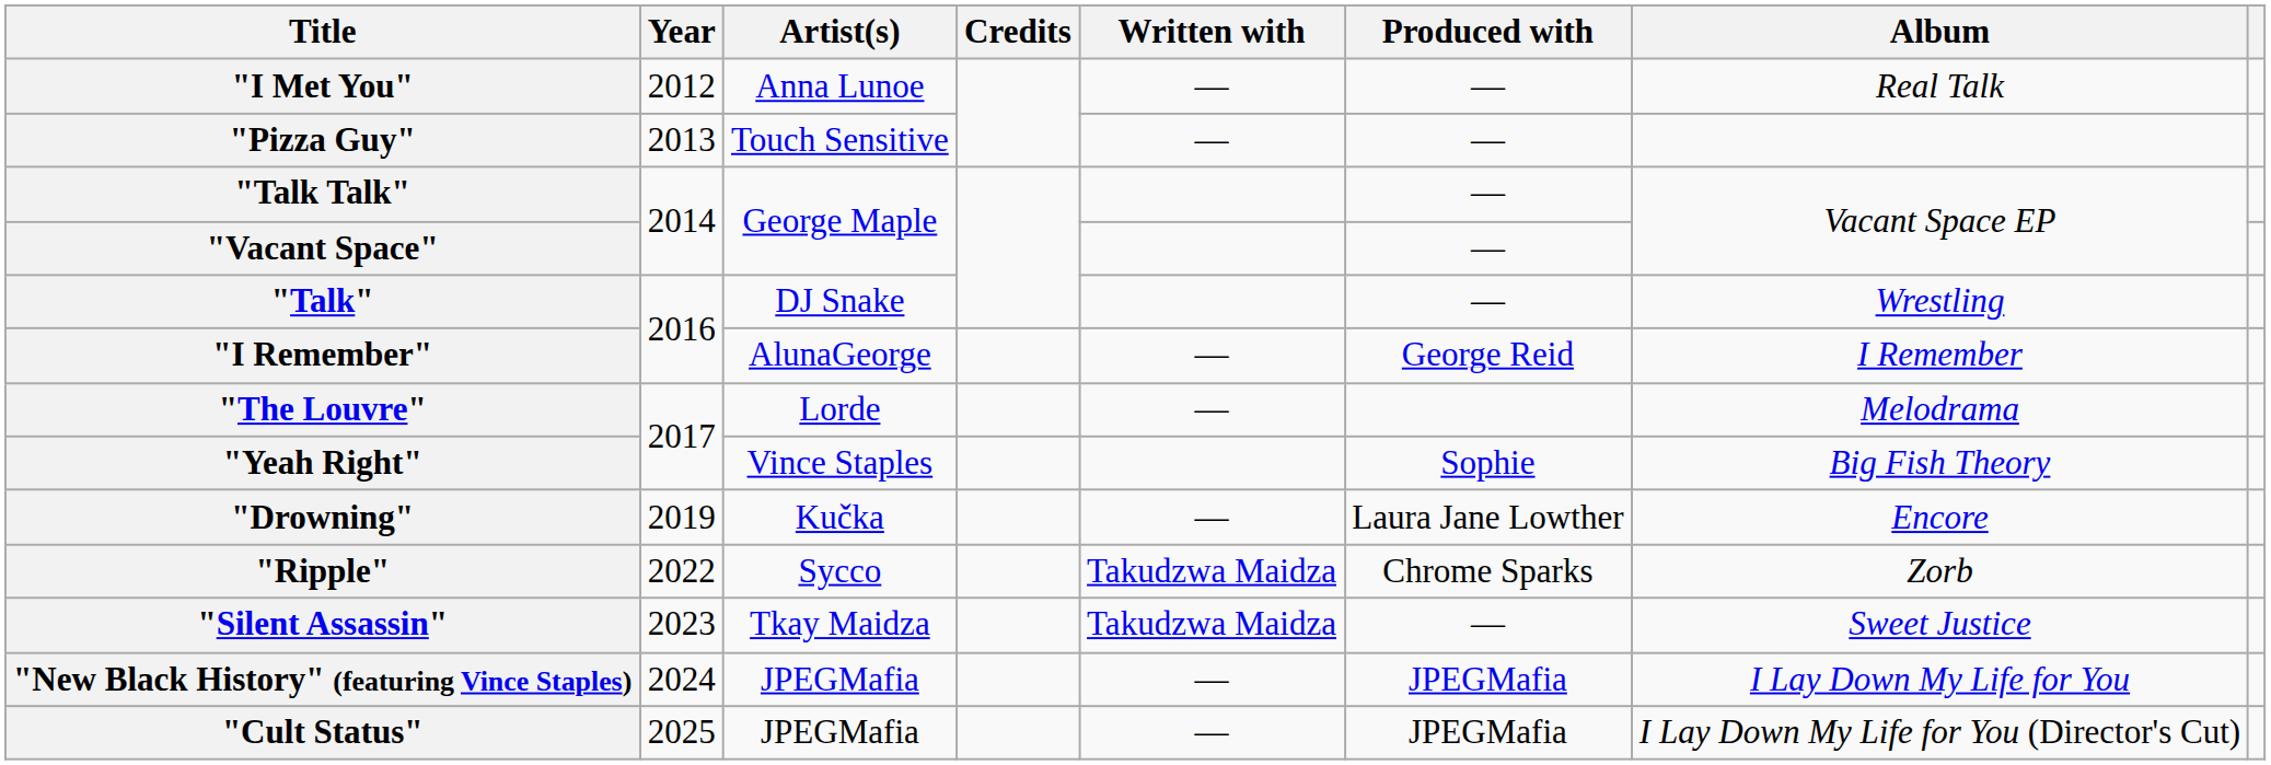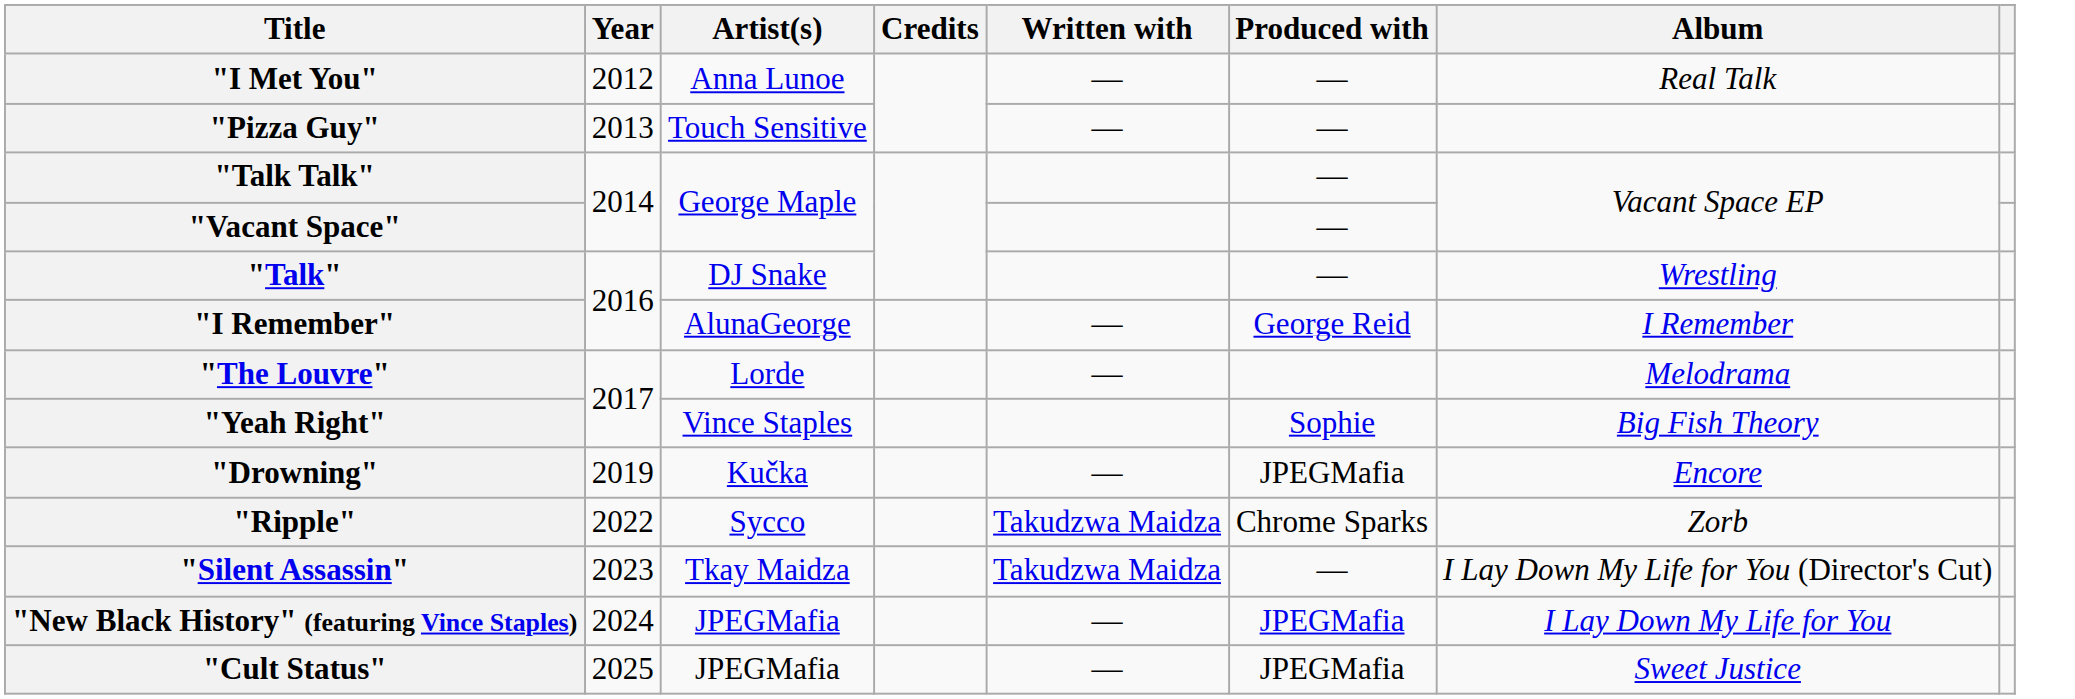"Drowning" | Produced with: Laura Jane Lowther -> JPEGMafia
"Silent Assassin" | Album: Sweet Justice -> I Lay Down My Life for You (Director's Cut)
"Cult Status" | Album: I Lay Down My Life for You (Director's Cut) -> Sweet Justice
